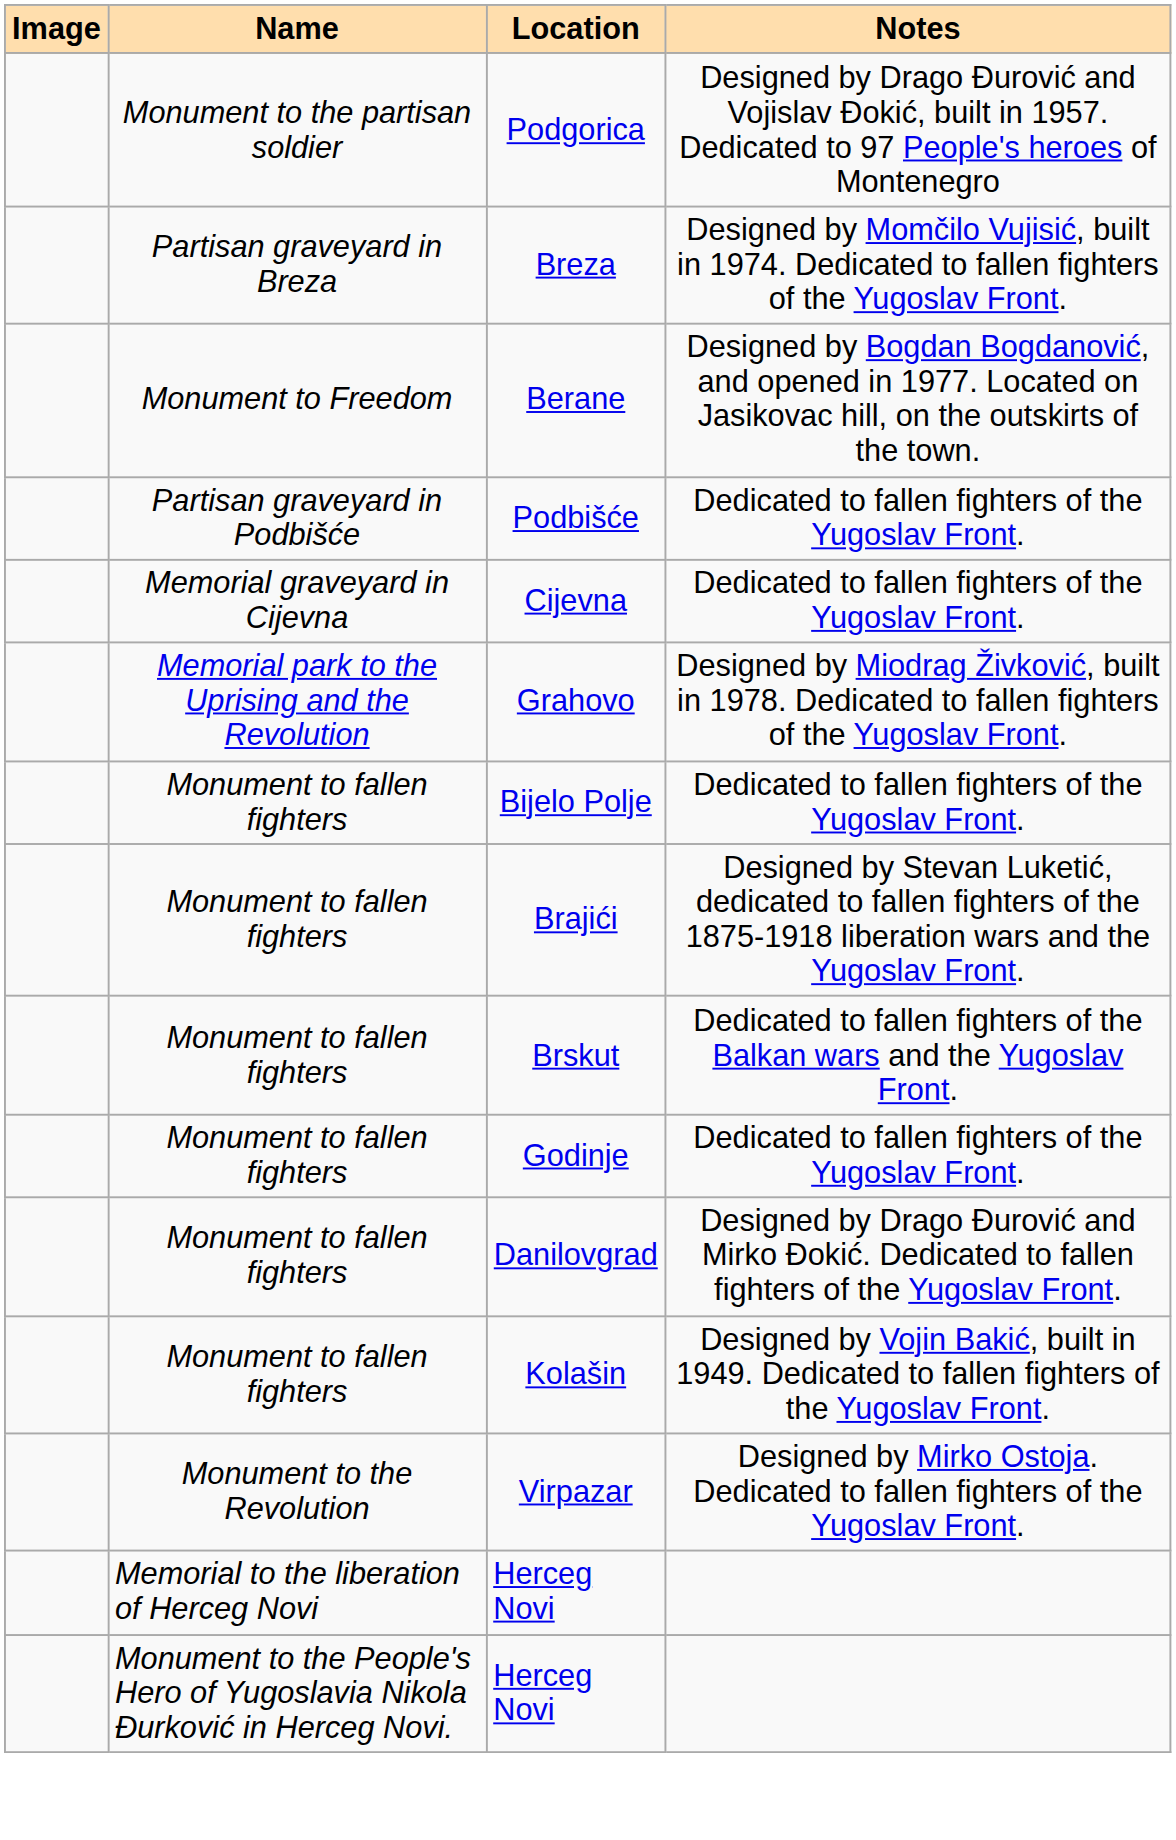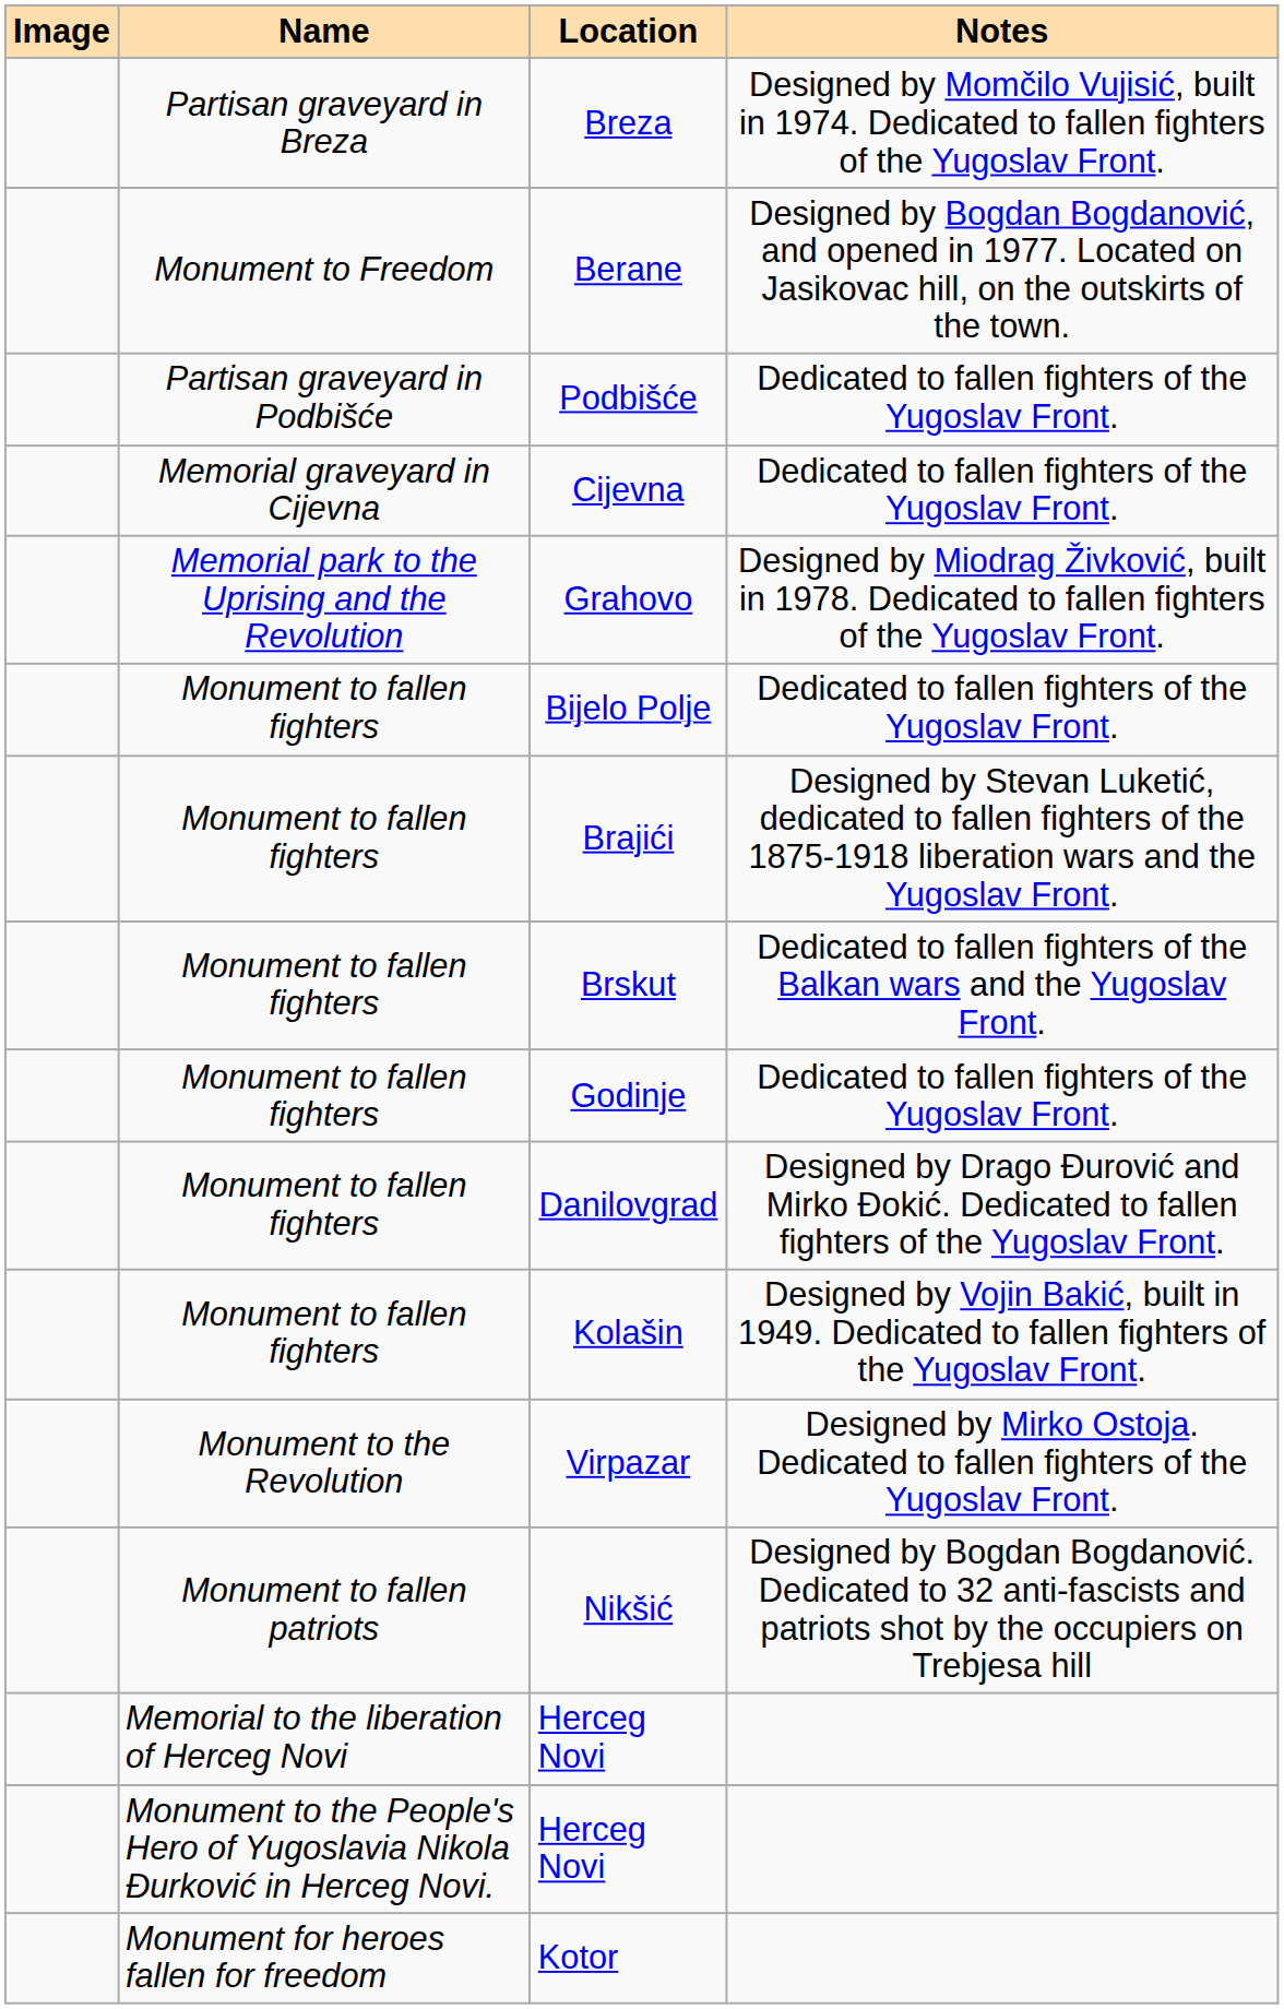- row: Monument to the partisan soldier | Podgorica | Designed by Drago Đurović and Vojislav Đokić, built in 1957. Dedicated to 97 People's heroes of Montenegro
+ row: Monument to fallen patriots | Nikšić | Designed by Bogdan Bogdanović. Dedicated to 32 anti-fascists and patriots shot by the occupiers on Trebjesa hill
+ row: Monument for heroes fallen for freedom | Kotor
